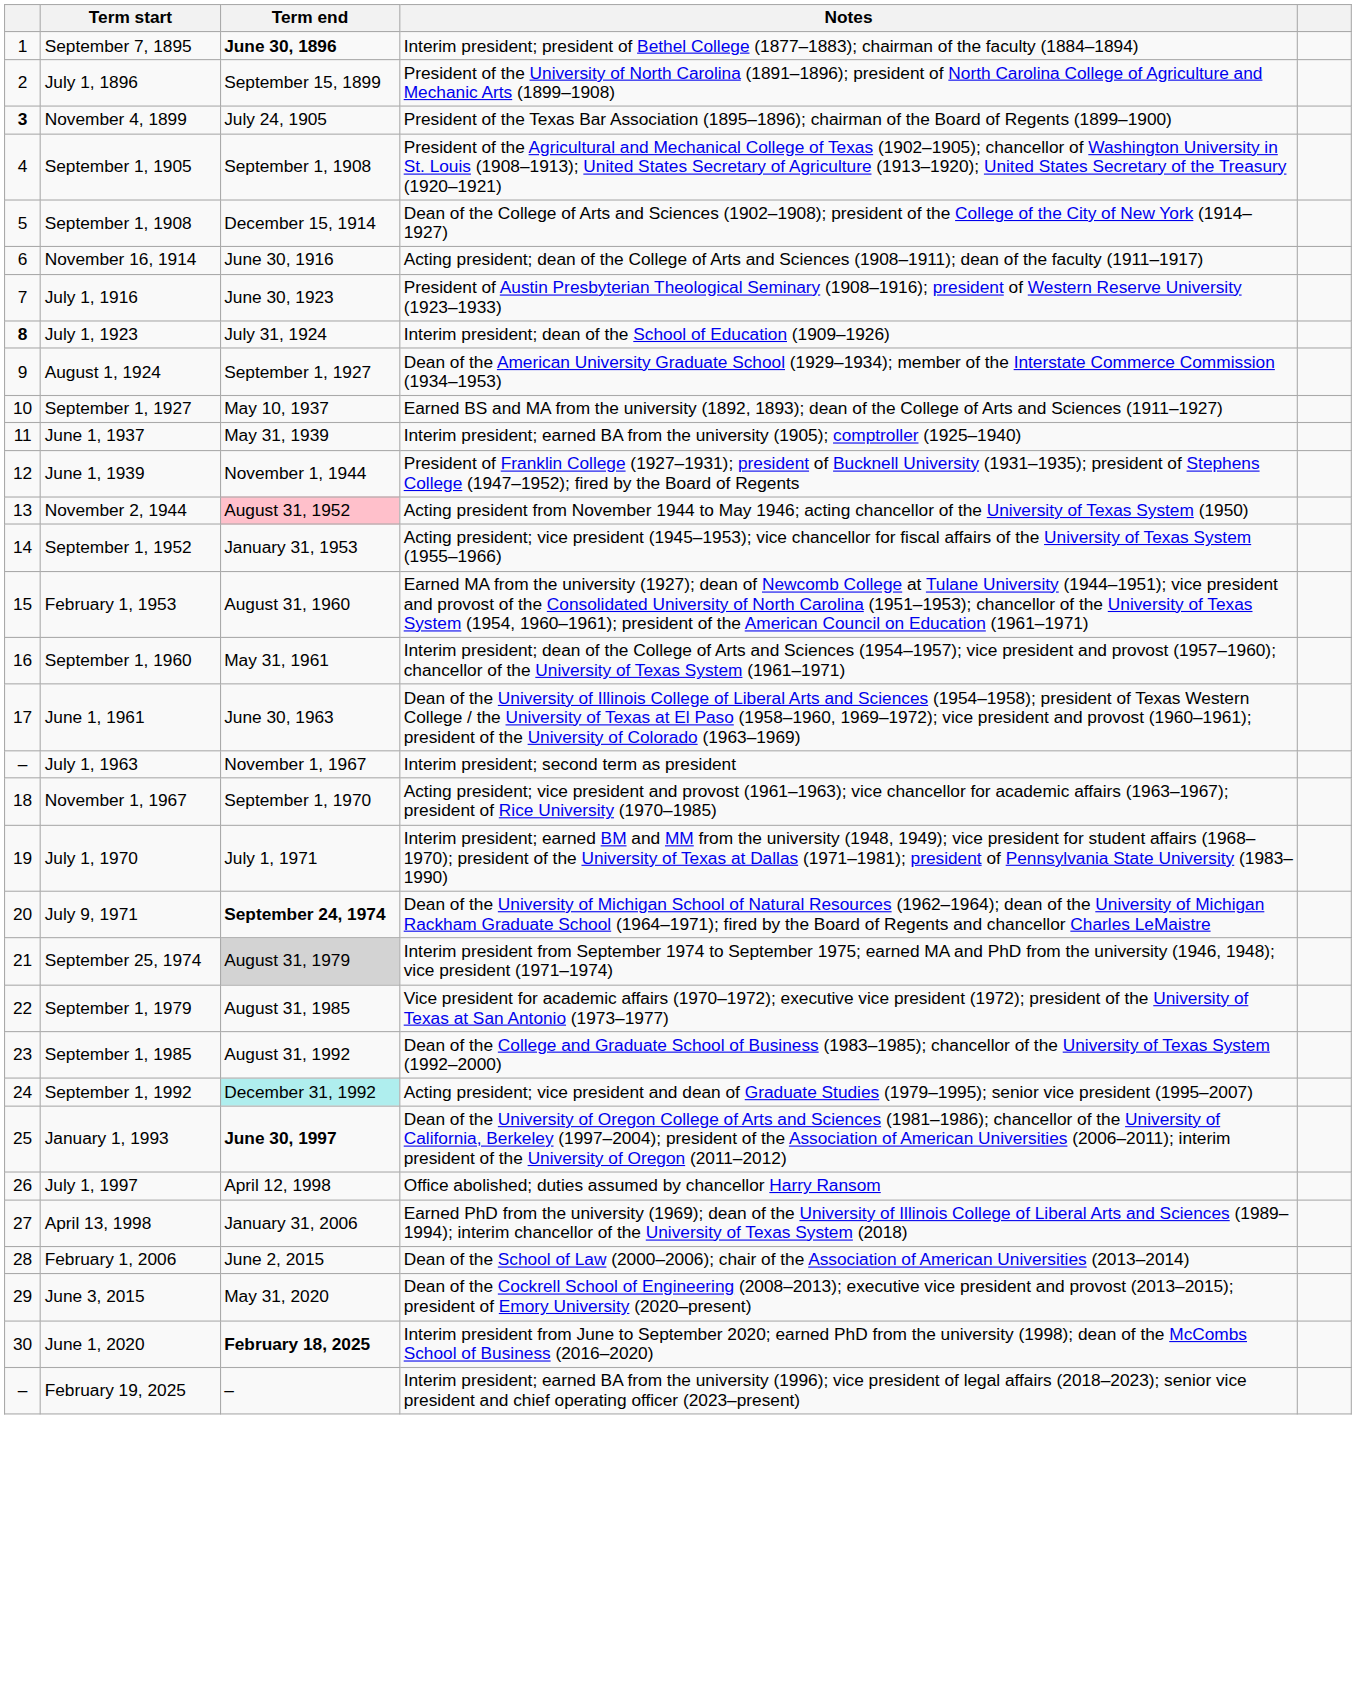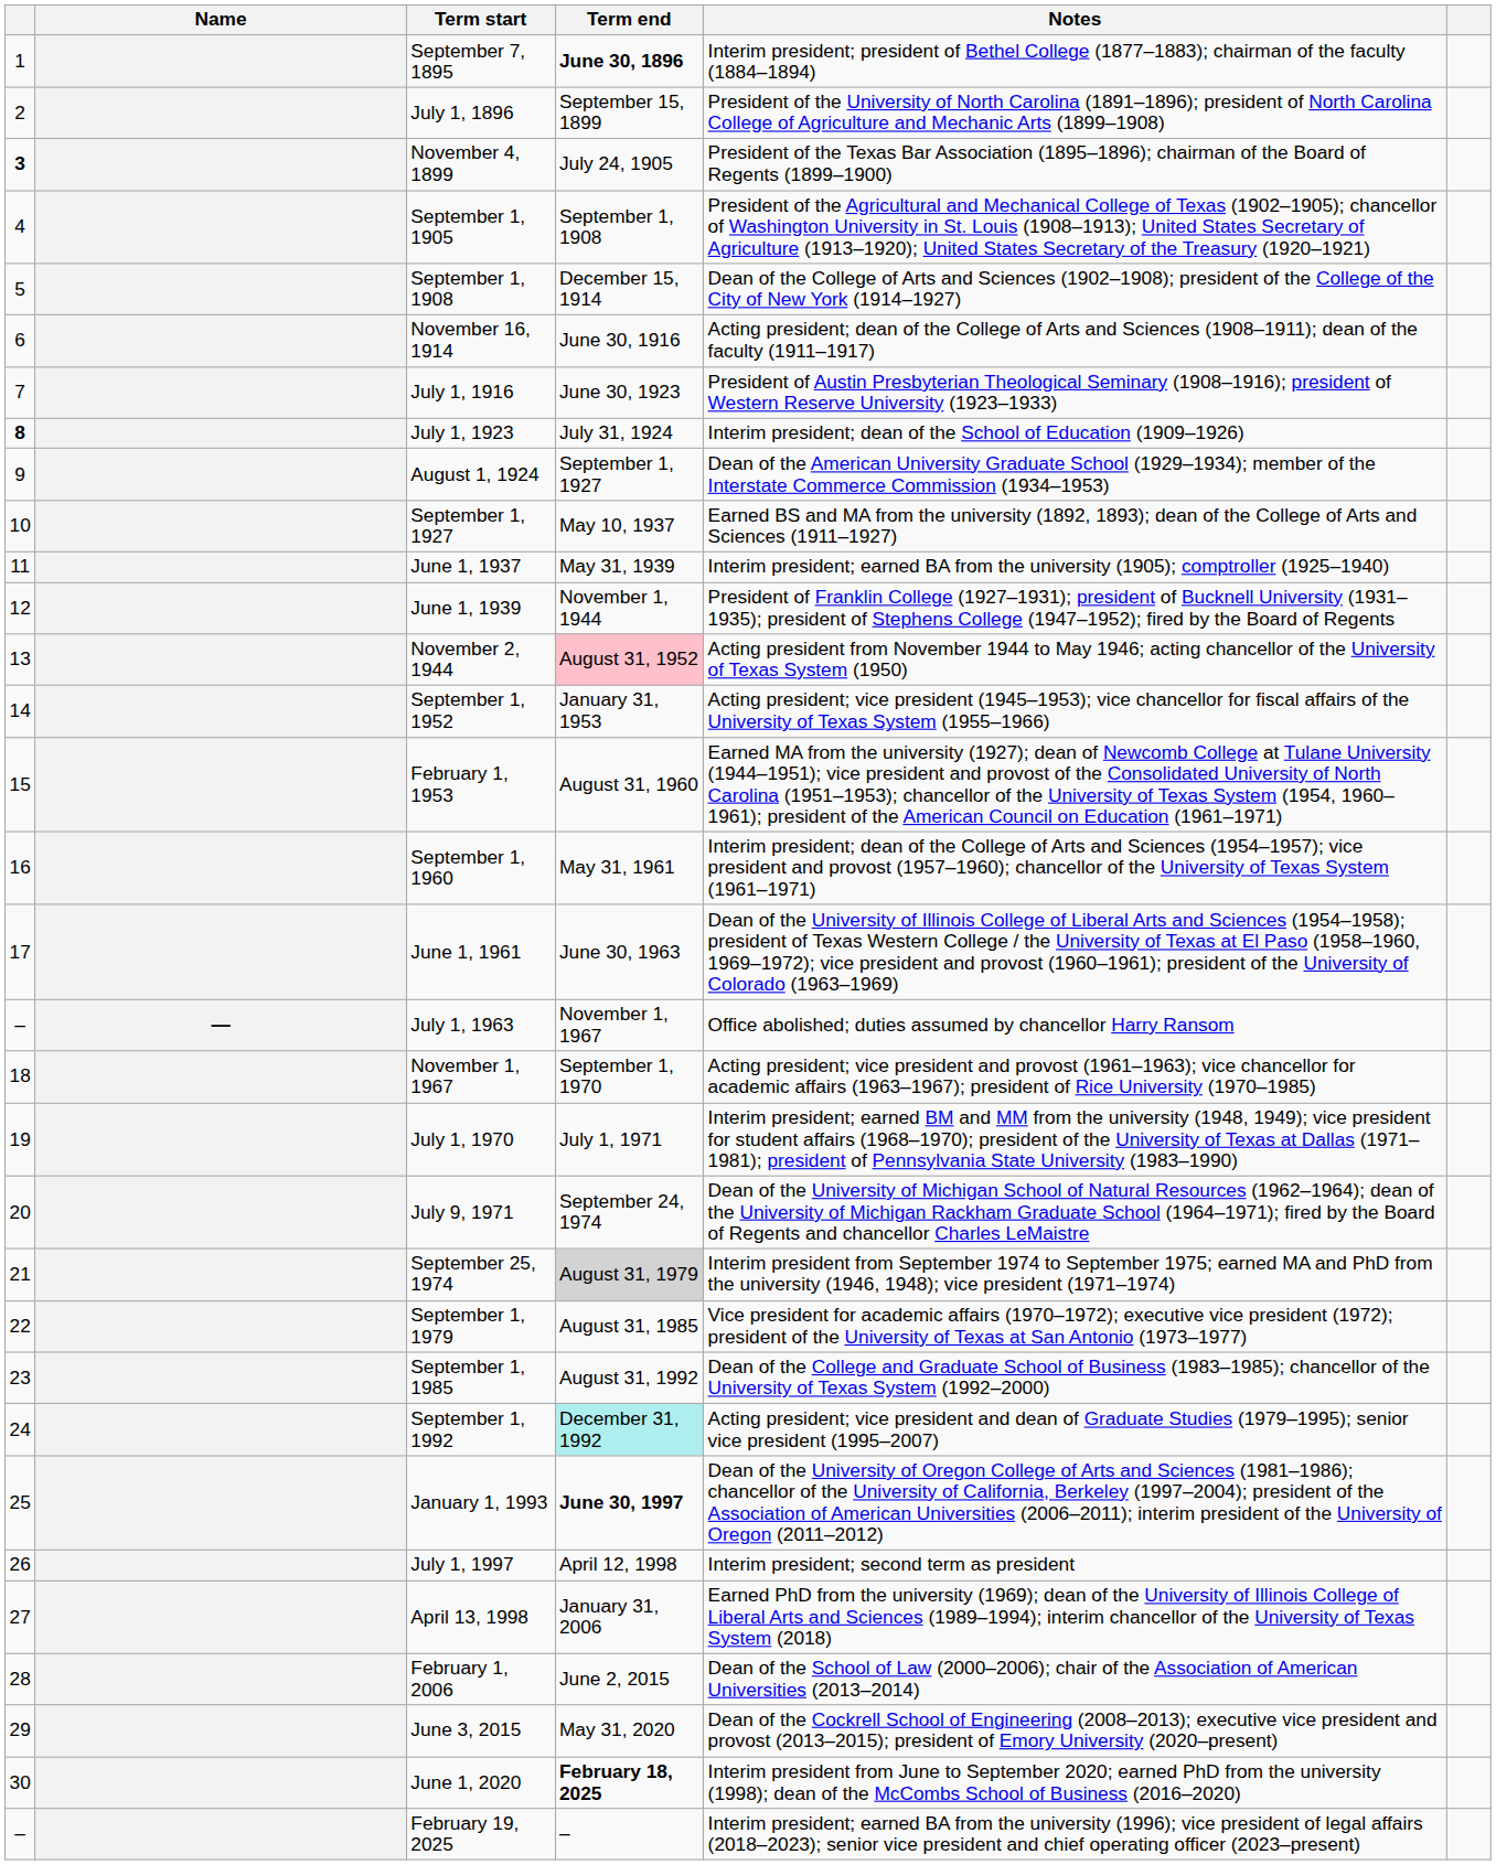+ column: Name | —
July 1, 1963 | Notes: Interim president; second term as president -> Office abolished; duties assumed by chancellor Harry Ransom
July 9, 1971 | Term end: bold -> normal
July 1, 1997 | Notes: Office abolished; duties assumed by chancellor Harry Ransom -> Interim president; second term as president
